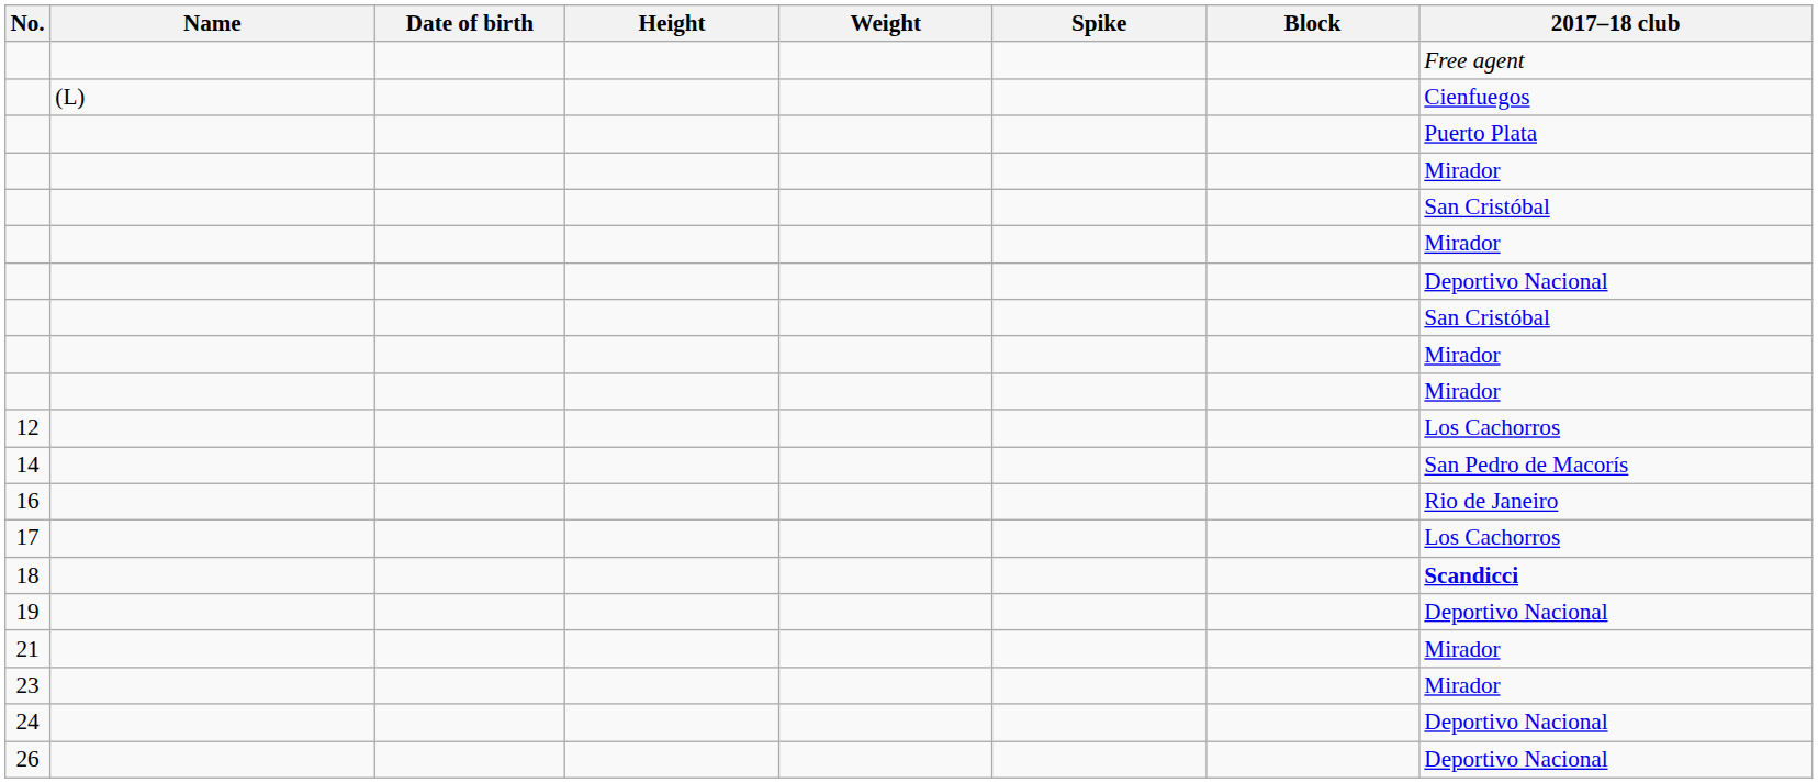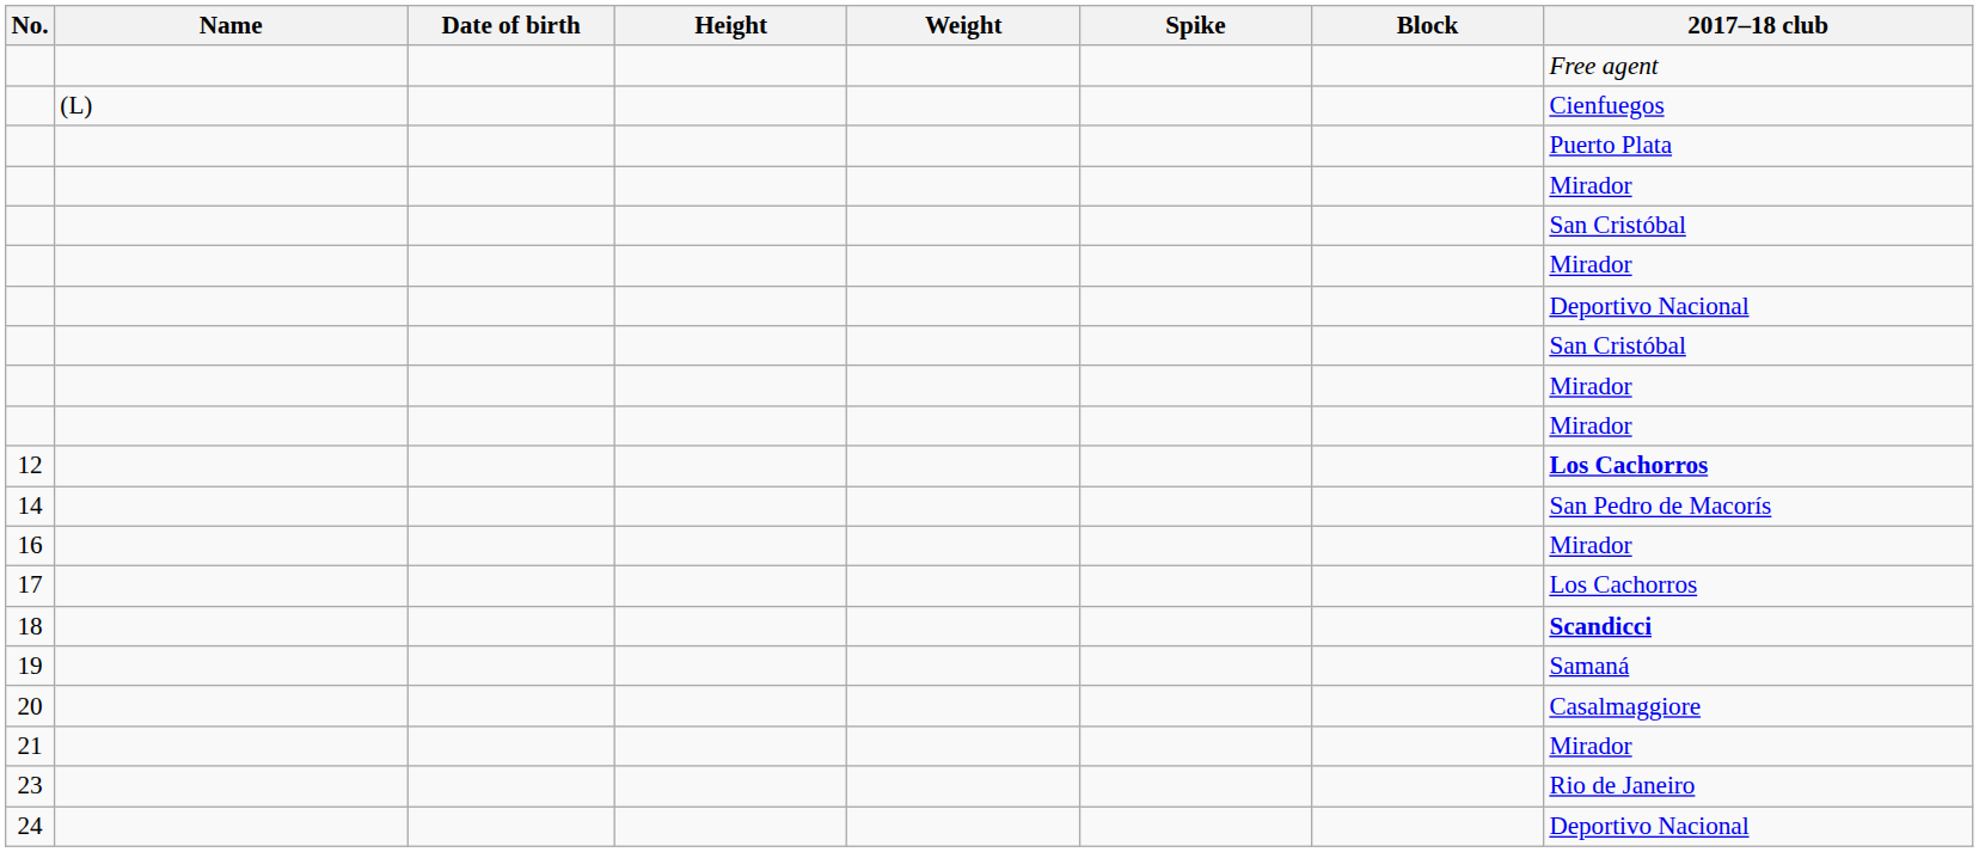12 | 2017–18 club: normal -> bold
16 | 2017–18 club: Rio de Janeiro -> Mirador
19 | 2017–18 club: Deportivo Nacional -> Samaná
+ row: 20 | Casalmaggiore
23 | 2017–18 club: Mirador -> Rio de Janeiro
- row: 26 | Deportivo Nacional
